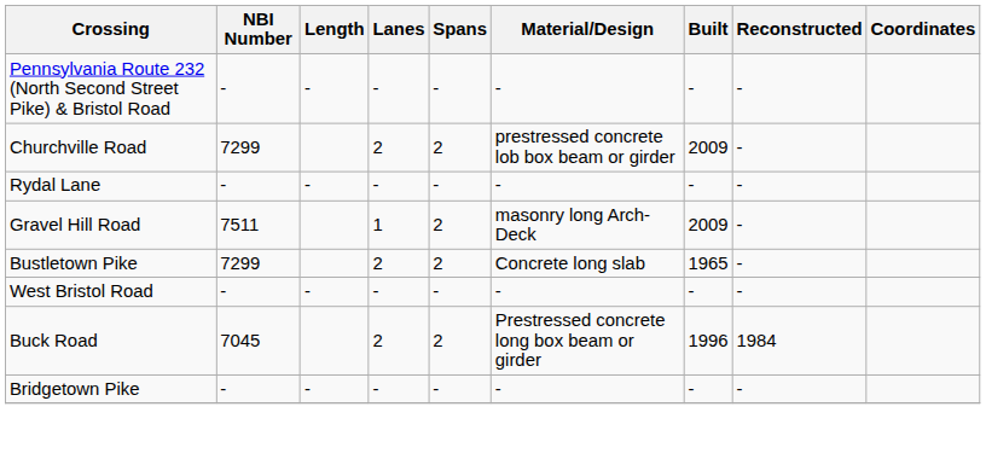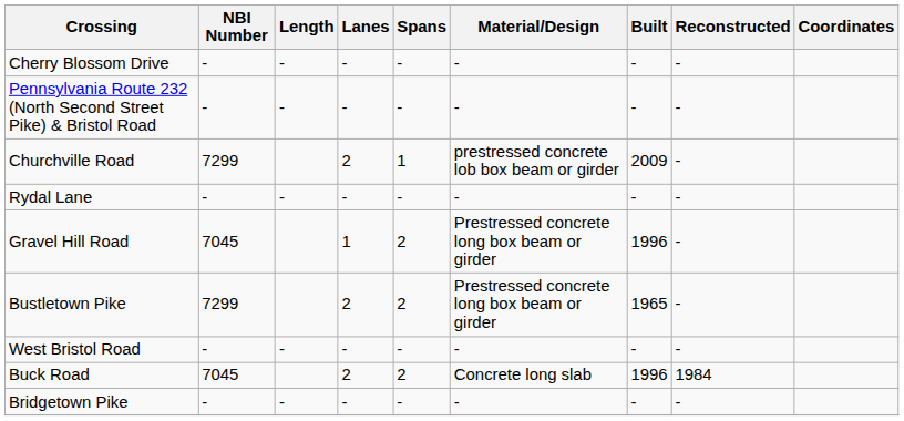+ row: Cherry Blossom Drive | - | - | - | - | - | - | -
Churchville Road | Spans: 2 -> 1
Gravel Hill Road | NBI Number: 7511 -> 7045
Gravel Hill Road | Material/Design: masonry long Arch-Deck -> Prestressed concrete long box beam or girder
Gravel Hill Road | Built: 2009 -> 1996
Bustletown Pike | Material/Design: Concrete long slab -> Prestressed concrete long box beam or girder
Buck Road | Material/Design: Prestressed concrete long box beam or girder -> Concrete long slab
